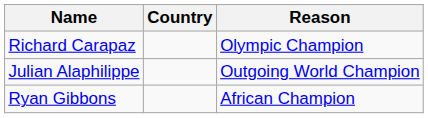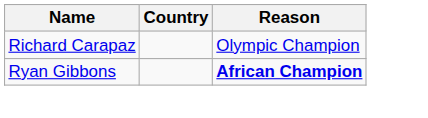- row: Julian Alaphilippe | Outgoing World Champion
Ryan Gibbons | Reason: normal -> bold
